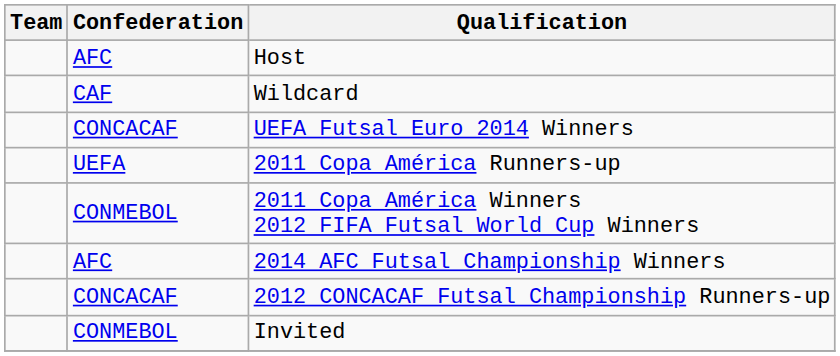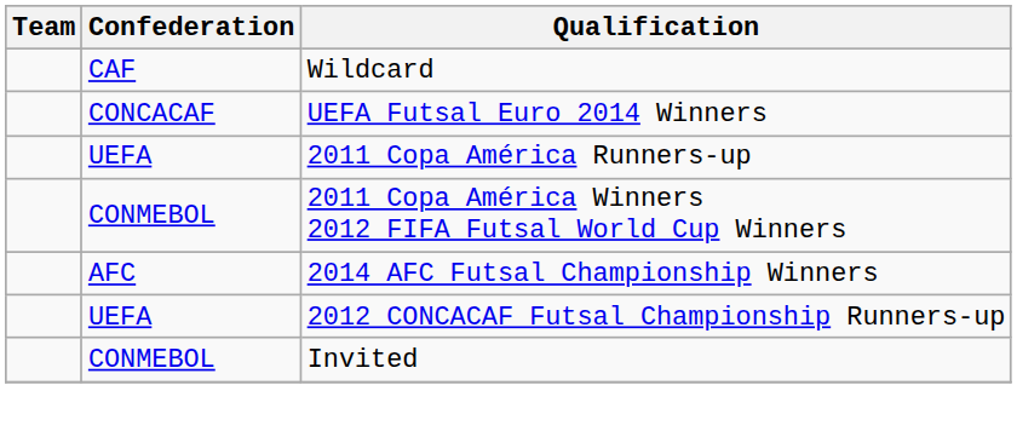- row: AFC | Host
2012 CONCACAF Futsal Championship Runners-up | Confederation: CONCACAF -> UEFA
